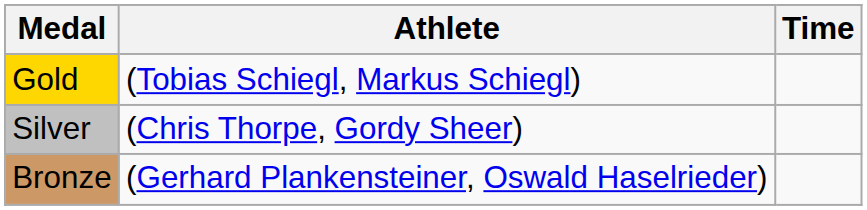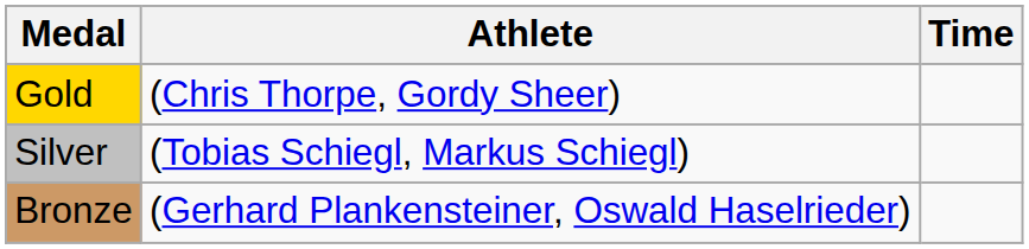Gold | Athlete: (Tobias Schiegl, Markus Schiegl) -> (Chris Thorpe, Gordy Sheer)
Silver | Athlete: (Chris Thorpe, Gordy Sheer) -> (Tobias Schiegl, Markus Schiegl)
